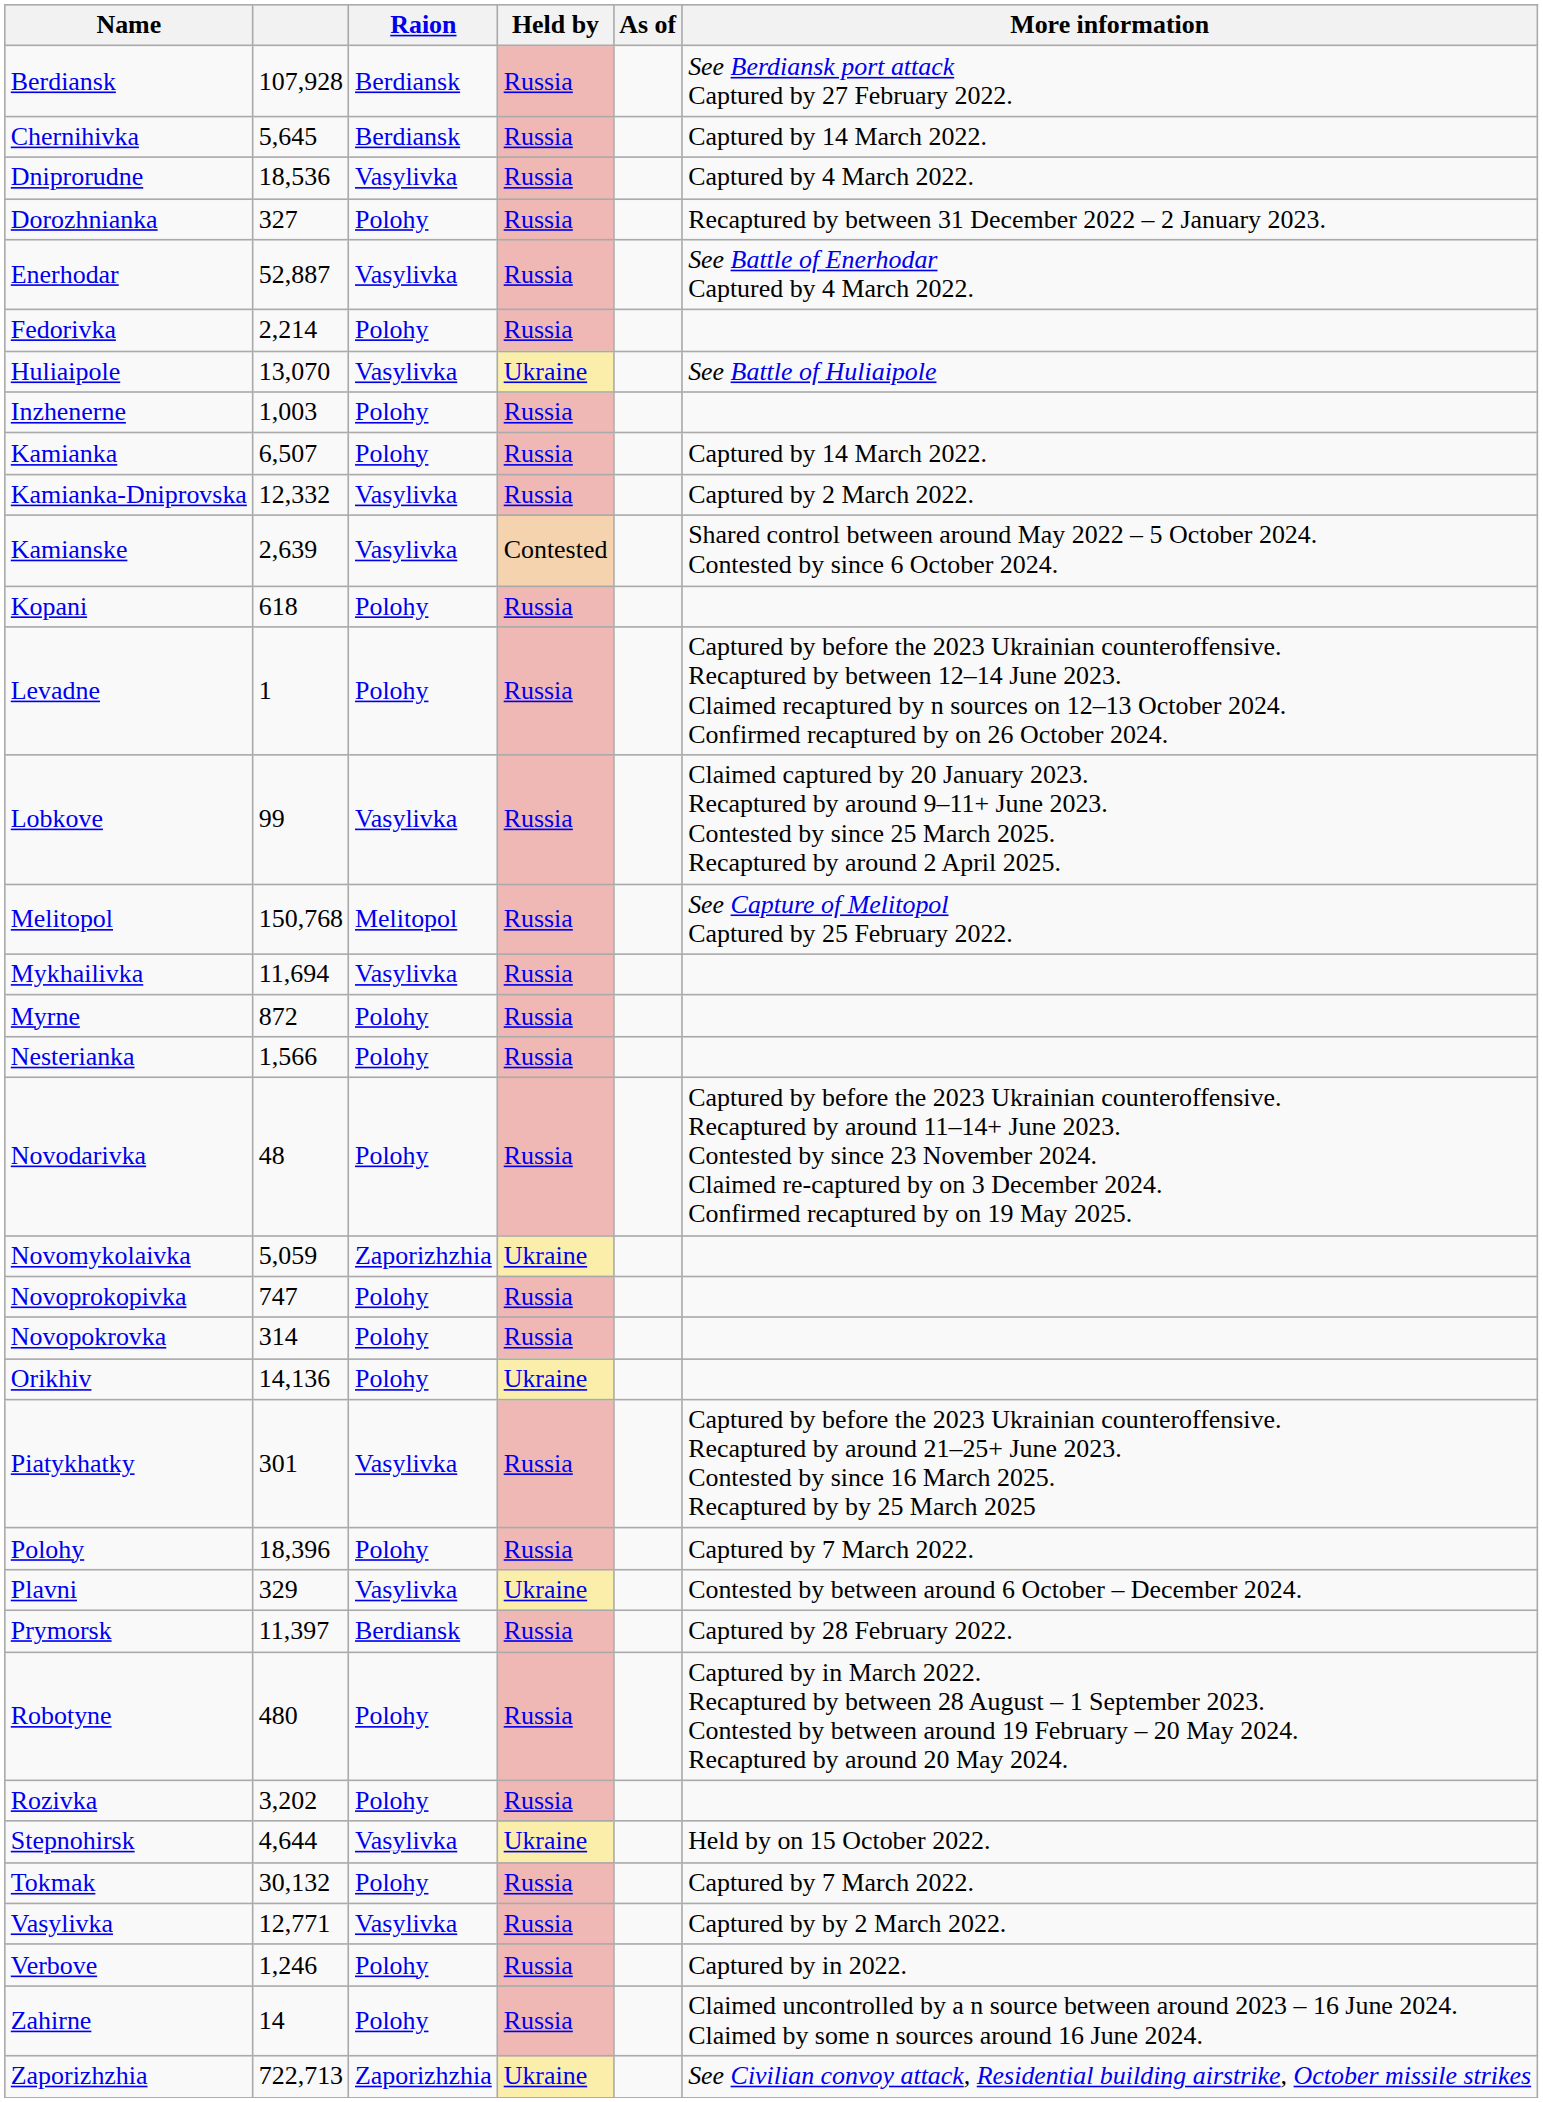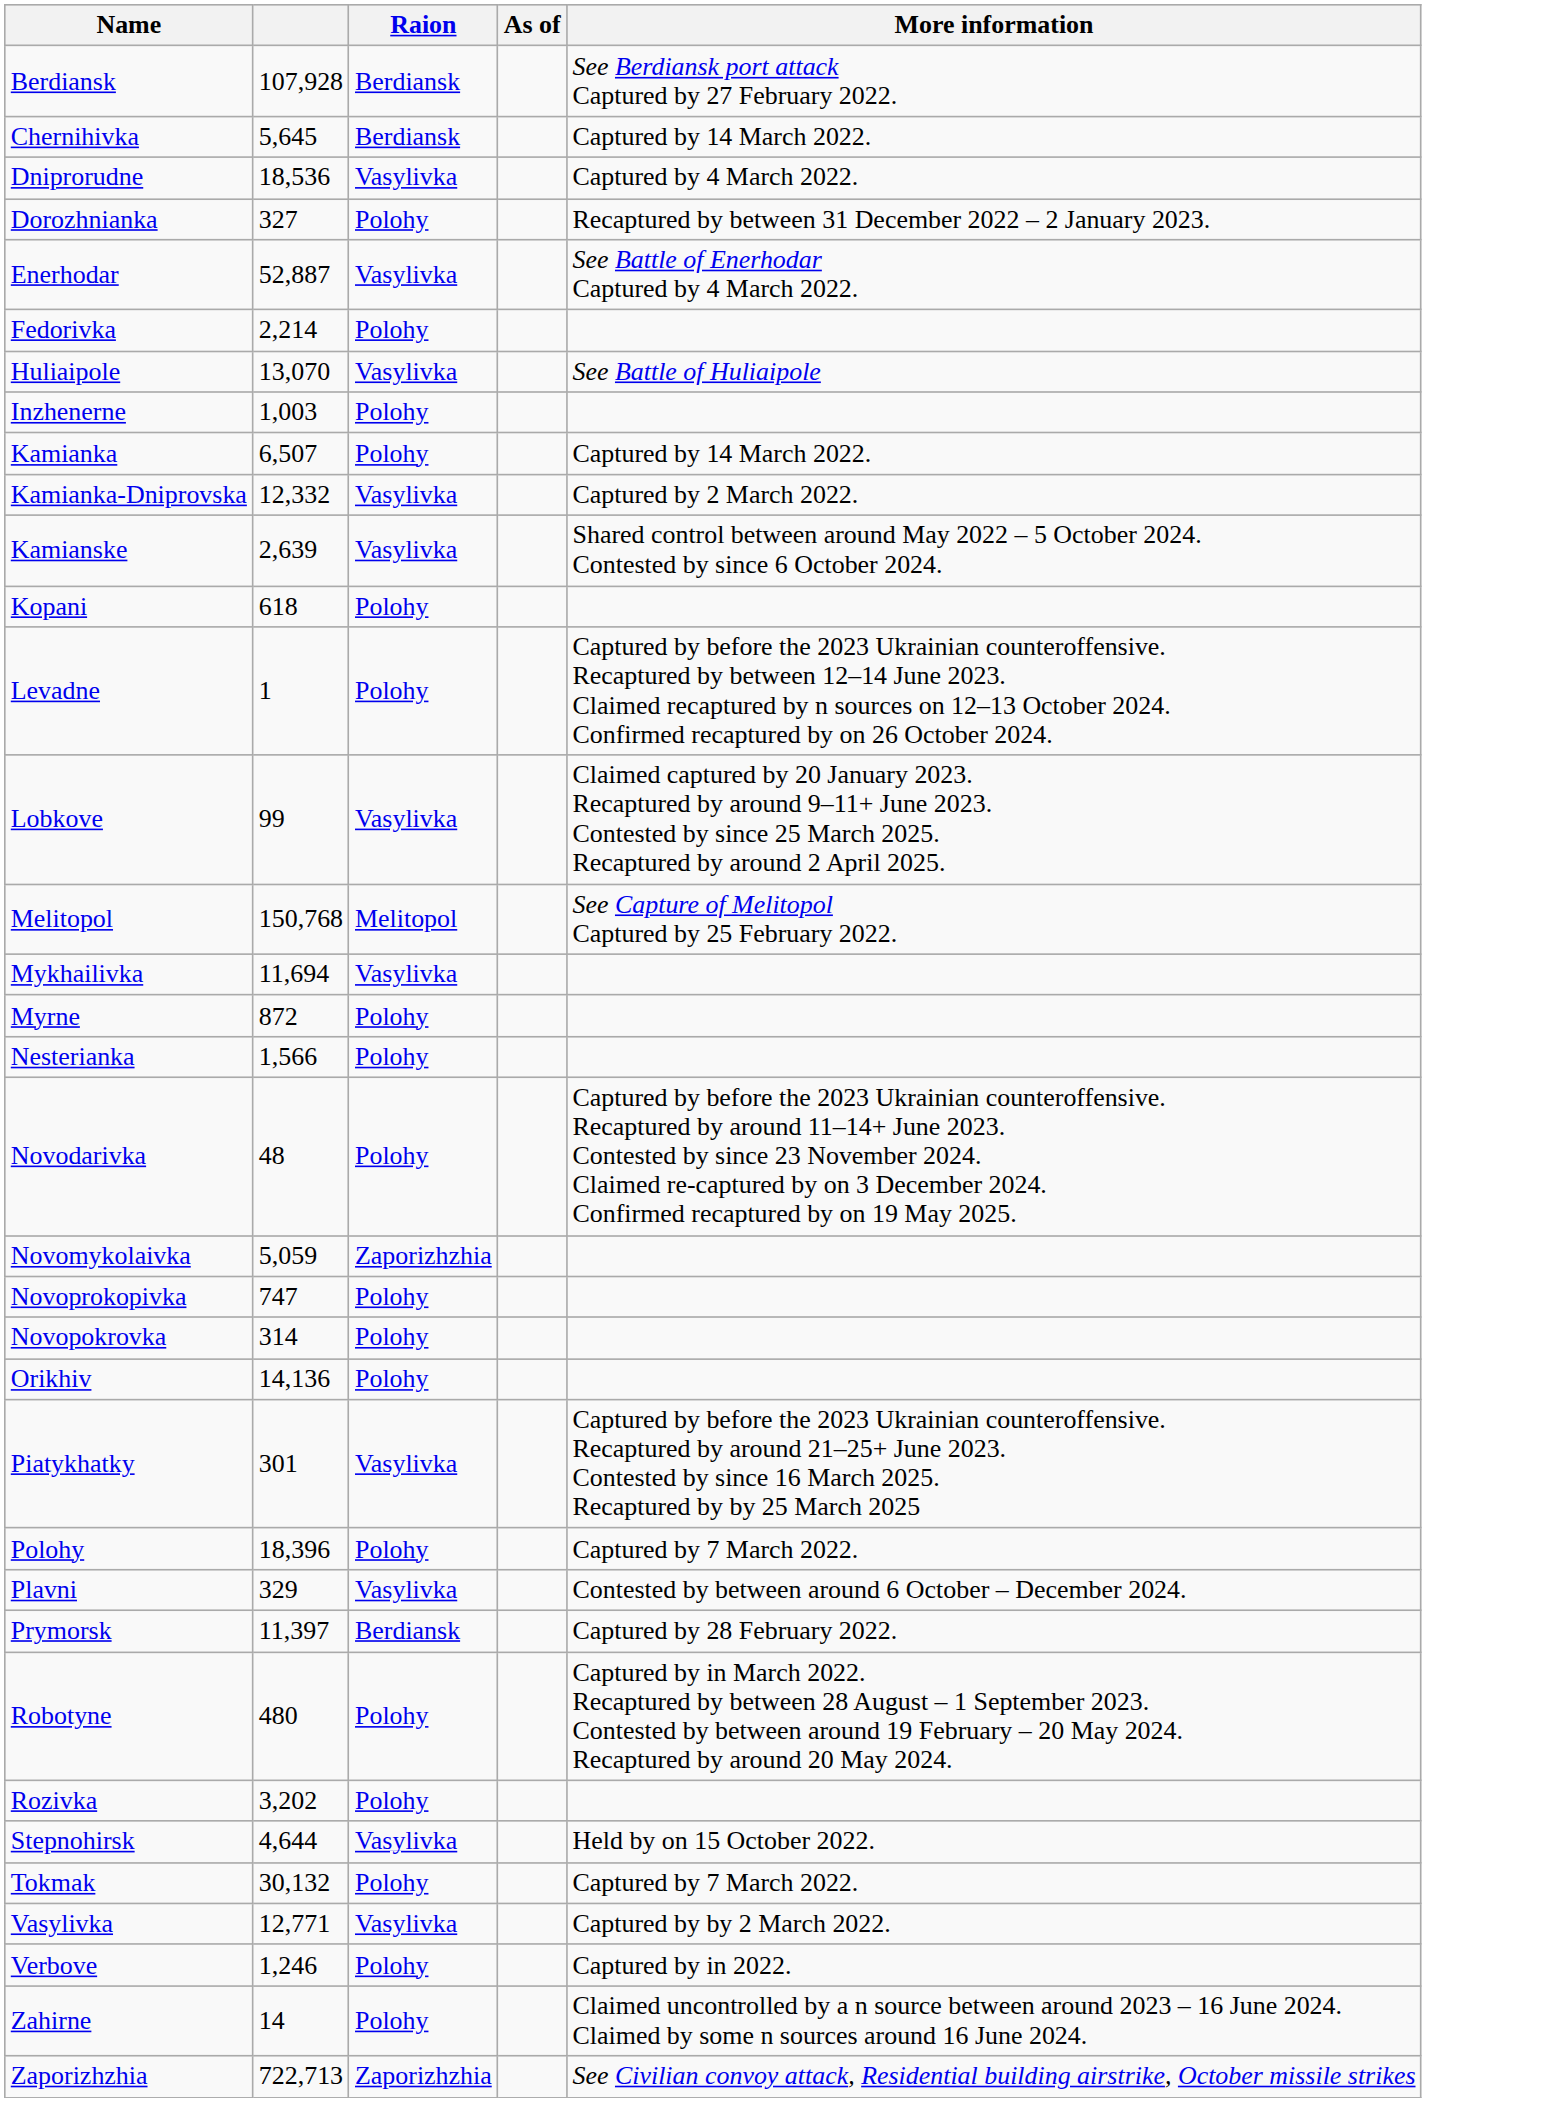- column: Held by | Russia | Russia | Russia | Russia | Russia | Russia | Ukraine | Russia | Russia | Russia | Contested | Russia | Russia | Russia | Russia | Russia | Russia | Russia | Russia | Ukraine | Russia | Russia | Ukraine | Russia | Russia | Ukraine | Russia | Russia | Russia | Ukraine | Russia | Russia | Russia | Russia | Ukraine
